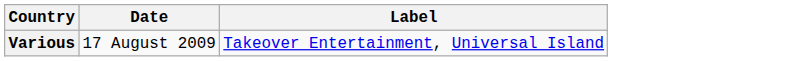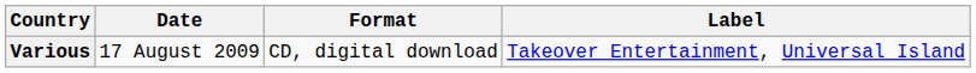+ column: Format | CD, digital download
